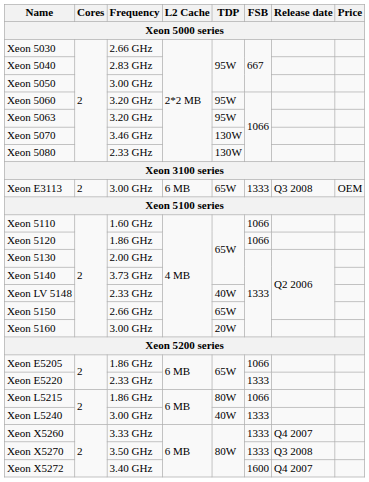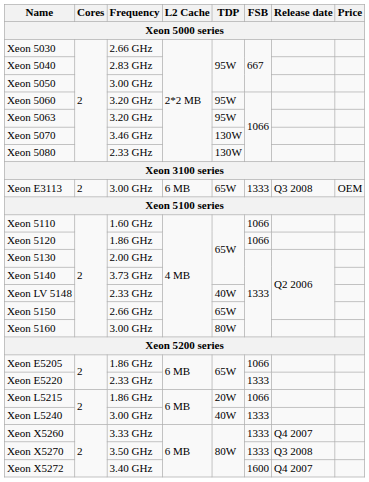Xeon 5160 | TDP: 20W -> 80W
Xeon L5215 | TDP: 80W -> 20W
